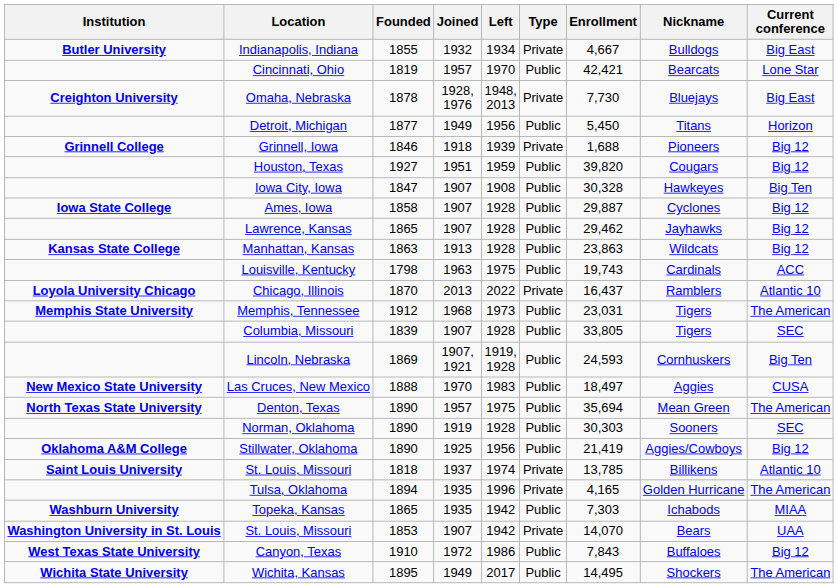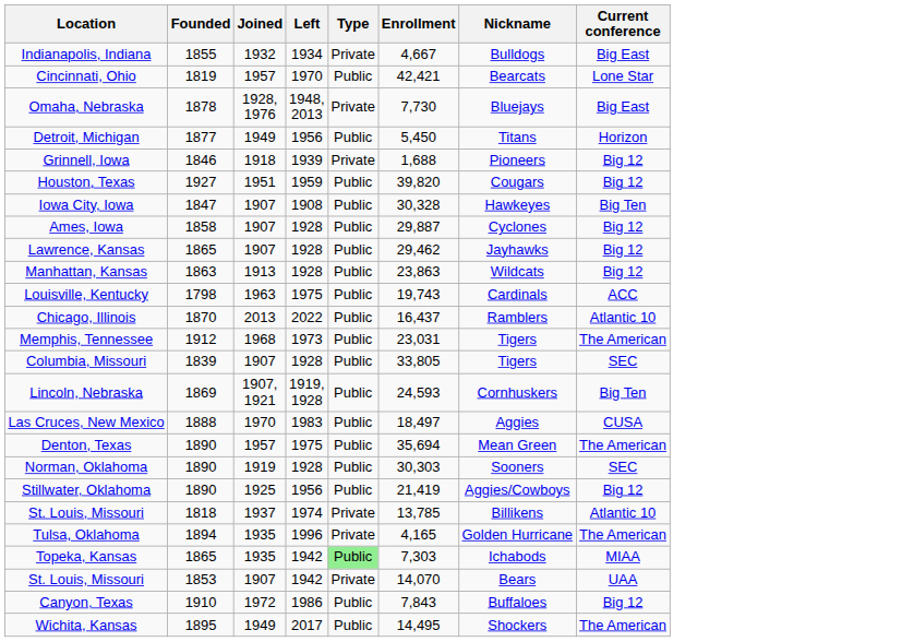- column: Institution | Butler University | Creighton University | Grinnell College | Iowa State College | Kansas State College | Loyola University Chicago | Memphis State University | New Mexico State University | North Texas State University | Oklahoma A&M College | Saint Louis University | Washburn University | Washington University in St. Louis | West Texas State University | Wichita State University
Chicago, Illinois | Type: Private -> Public
Topeka, Kansas | Type: no background -> lightgreen background
